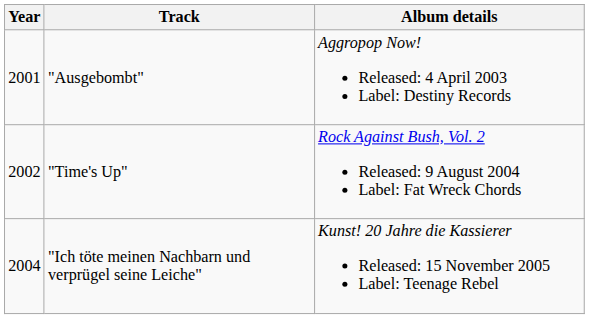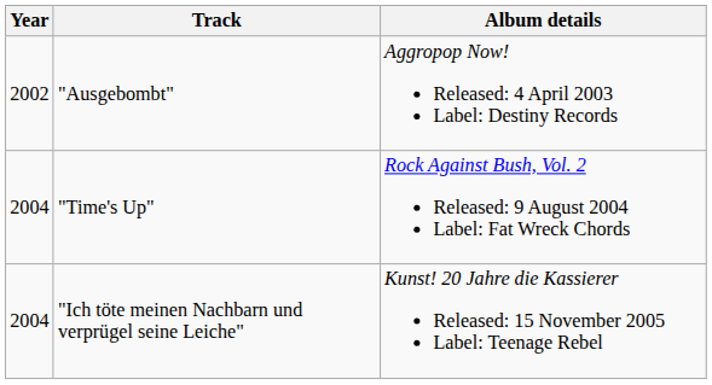"Ausgebombt" | Year: 2001 -> 2002
"Time's Up" | Year: 2002 -> 2004
